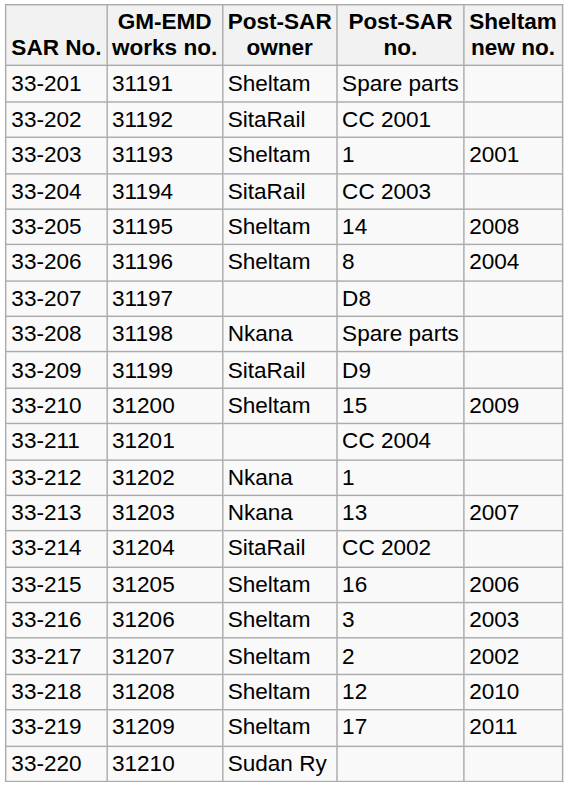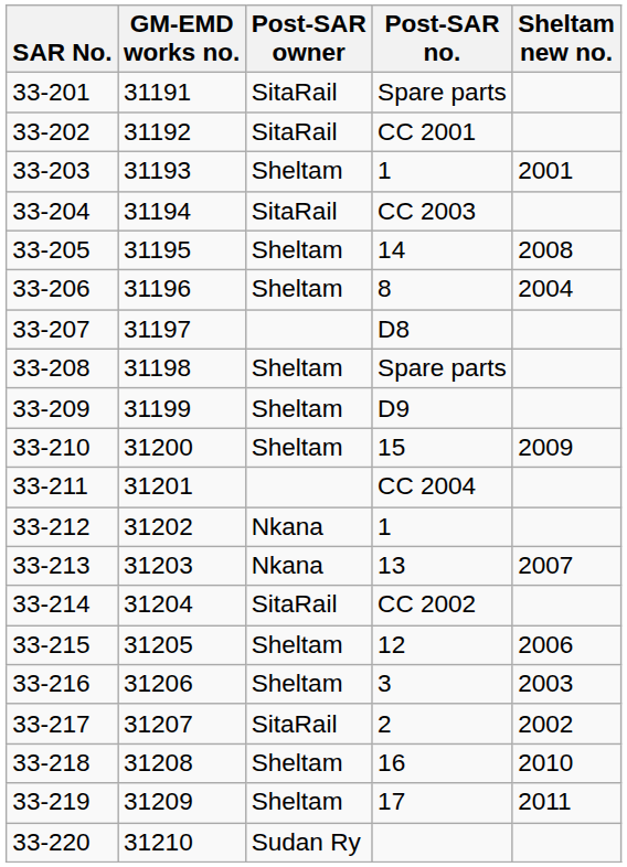33-201 | Post-SAR owner: Sheltam -> SitaRail
33-208 | Post-SAR owner: Nkana -> Sheltam
33-209 | Post-SAR owner: SitaRail -> Sheltam
33-215 | Post-SAR no.: 16 -> 12
33-217 | Post-SAR owner: Sheltam -> SitaRail
33-218 | Post-SAR no.: 12 -> 16
